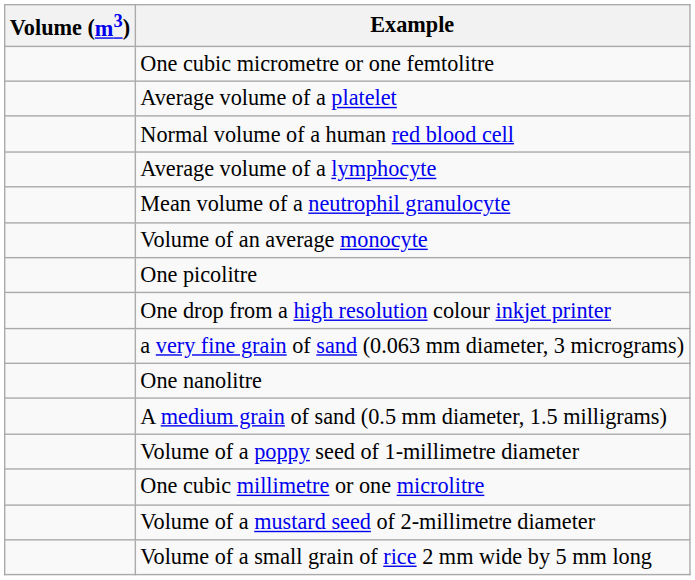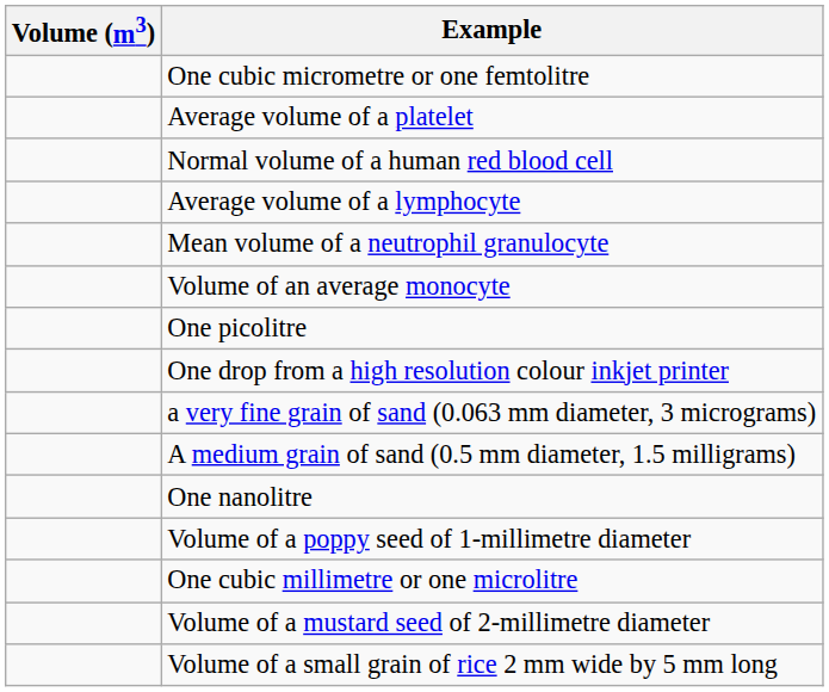rows swapped: One nanolitre <-> A medium grain of sand (0.5 mm diameter, 1.5 milligrams)
